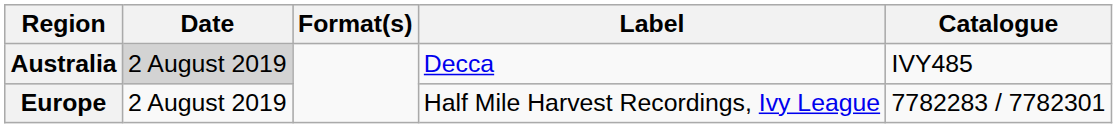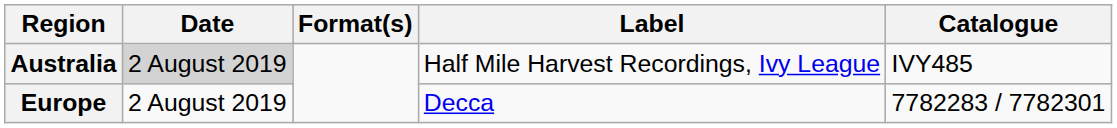Australia | Label: Decca -> Half Mile Harvest Recordings, Ivy League
Europe | Label: Half Mile Harvest Recordings, Ivy League -> Decca
